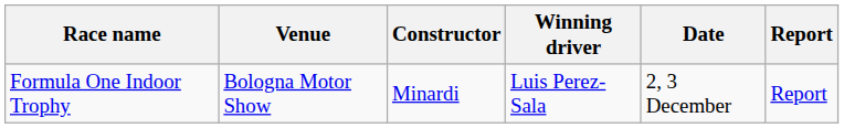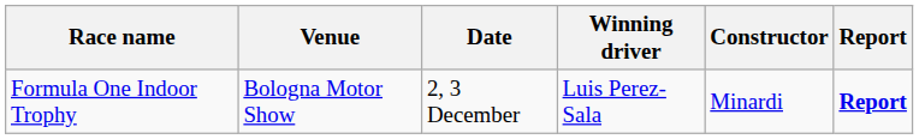columns swapped: Date <-> Constructor
Formula One Indoor Trophy | Report: normal -> bold
